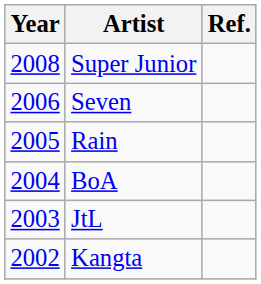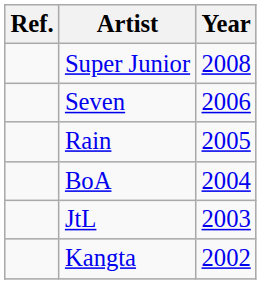columns swapped: Year <-> Ref.
